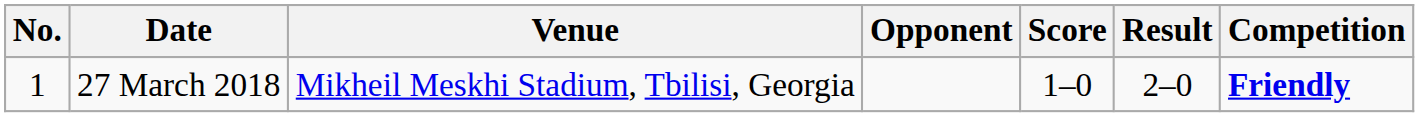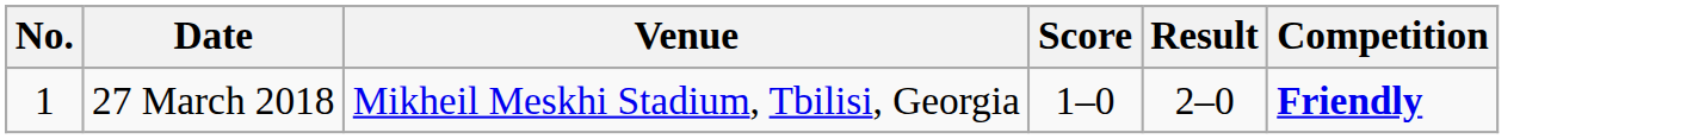- column: Opponent
